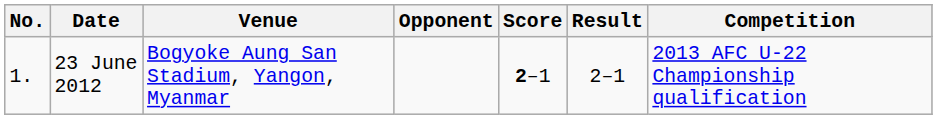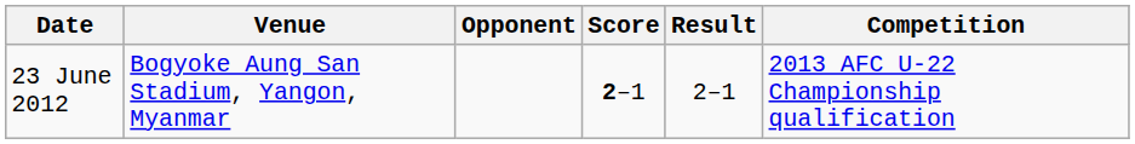- column: No. | 1.
